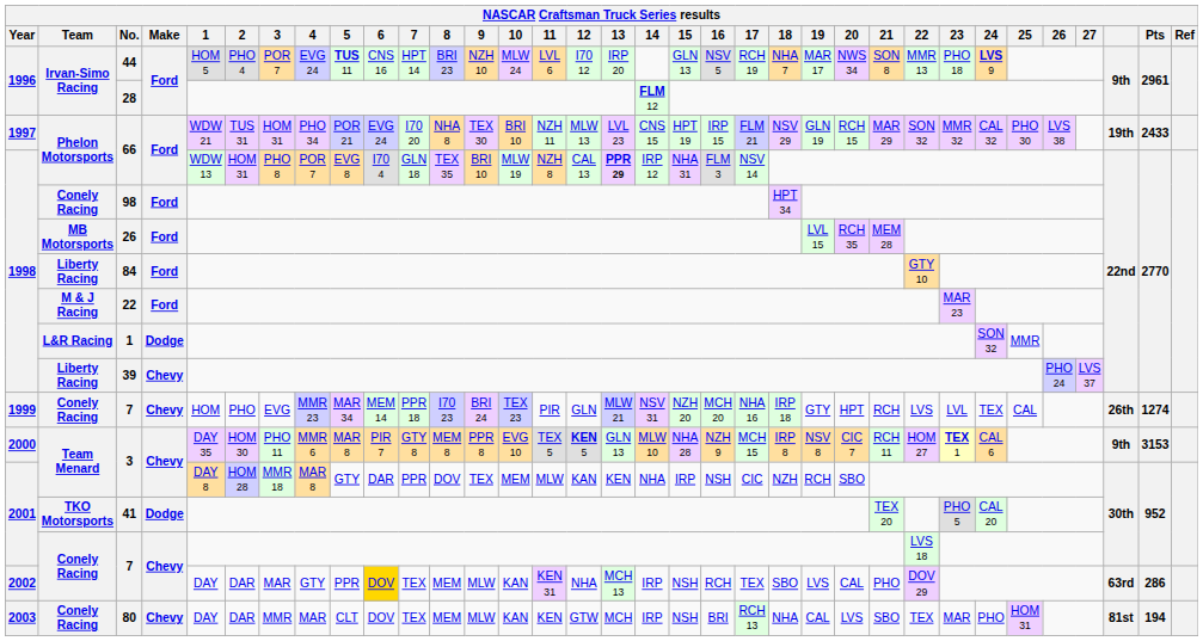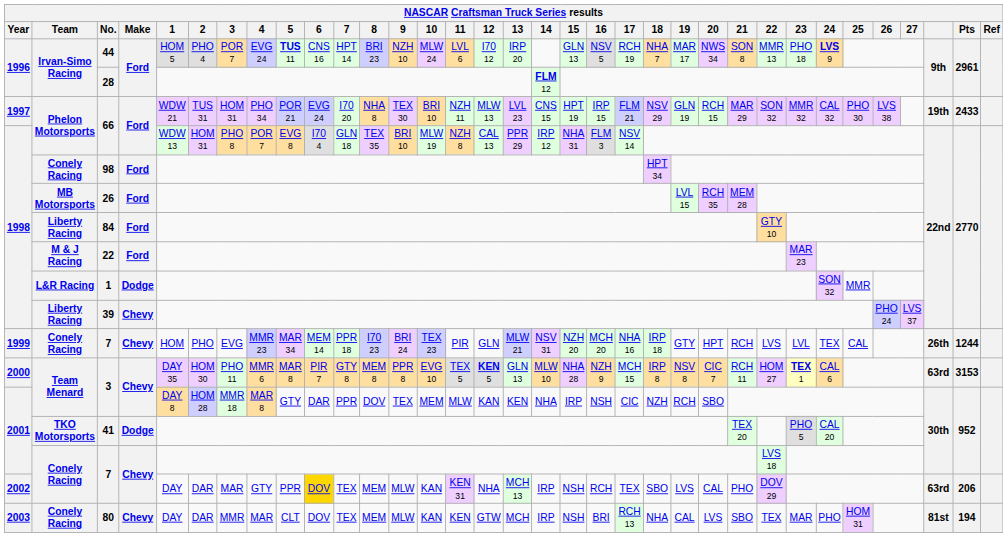1998 / 66 | 13: bold -> normal
1999 / 7 | Pts: 1274 -> 1244
2000 / 3 | column 32: 9th -> 63rd
2002 / 7 | Pts: 286 -> 206
